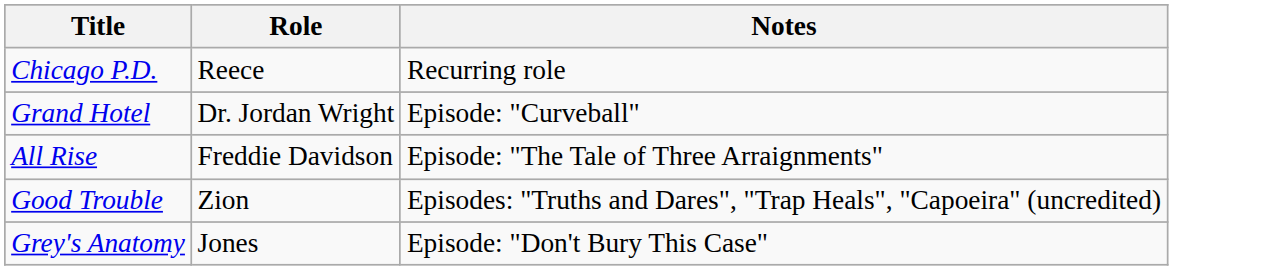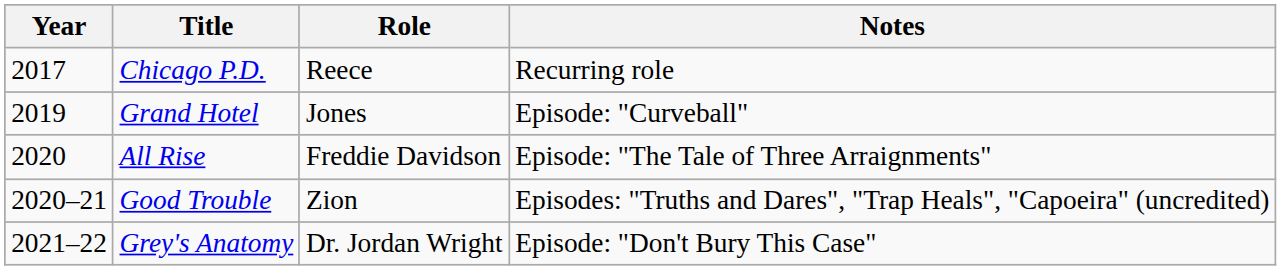+ column: Year | 2017 | 2019 | 2020 | 2020–21 | 2021–22
Grand Hotel | Role: Dr. Jordan Wright -> Jones
Grey's Anatomy | Role: Jones -> Dr. Jordan Wright
